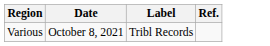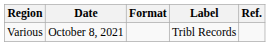+ column: Format
